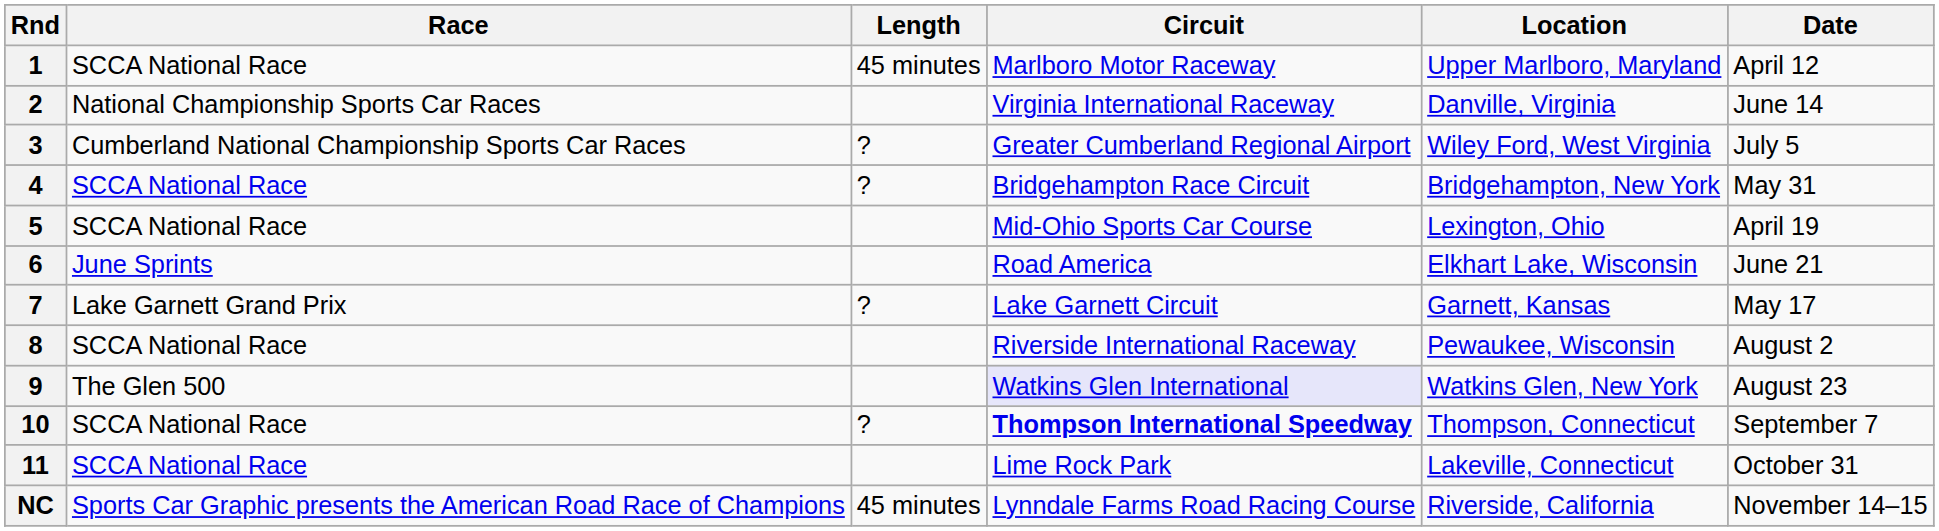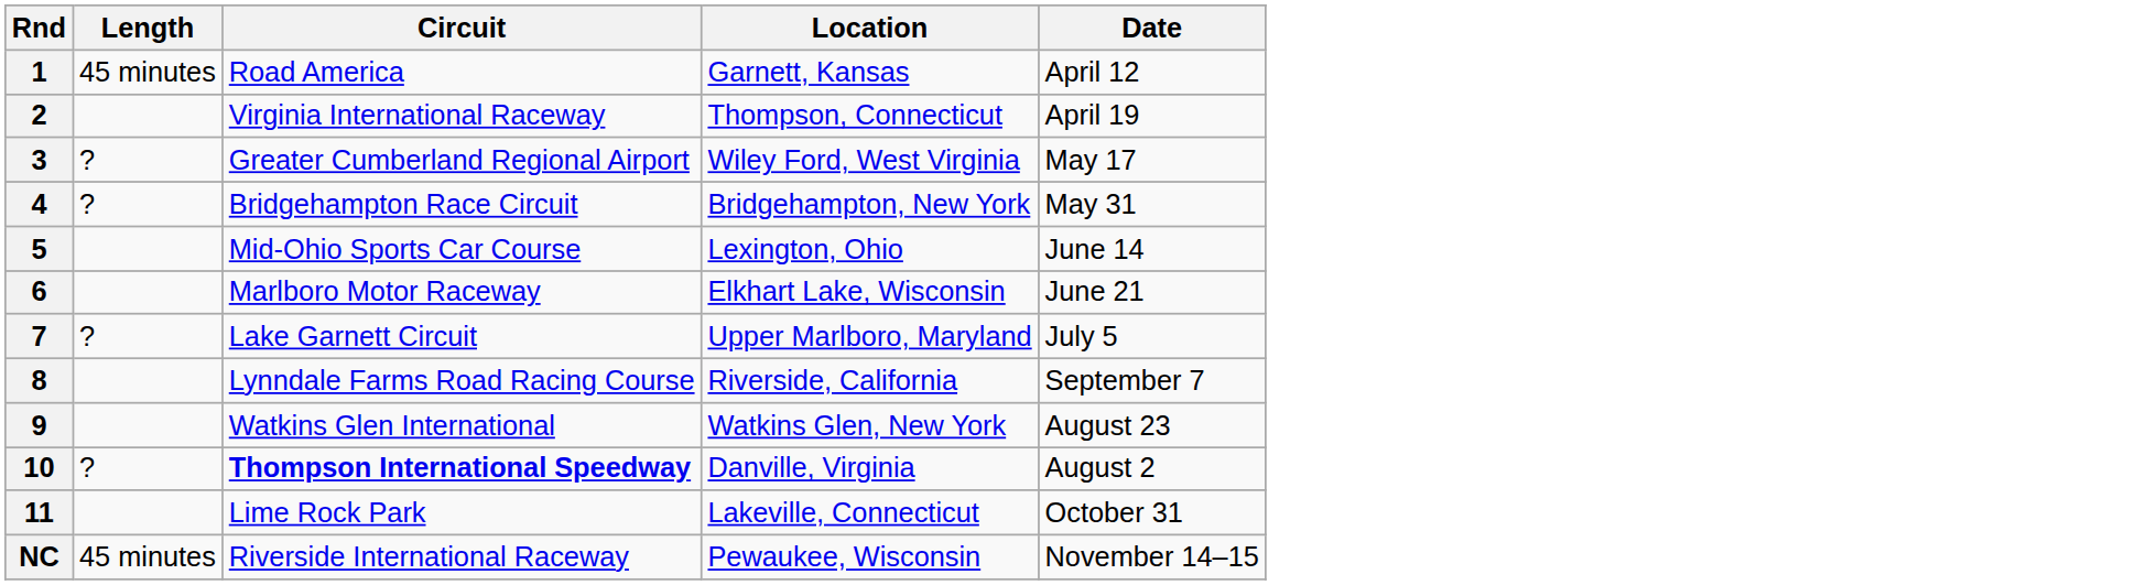- column: Race | SCCA National Race | National Championship Sports Car Races | Cumberland National Championship Sports Car Races | SCCA National Race | SCCA National Race | June Sprints | Lake Garnett Grand Prix | SCCA National Race | The Glen 500 | SCCA National Race | SCCA National Race | Sports Car Graphic presents the American Road Race of Champions
1 | Circuit: Marlboro Motor Raceway -> Road America
1 | Location: Upper Marlboro, Maryland -> Garnett, Kansas
2 | Location: Danville, Virginia -> Thompson, Connecticut
2 | Date: June 14 -> April 19
3 | Date: July 5 -> May 17
5 | Date: April 19 -> June 14
6 | Circuit: Road America -> Marlboro Motor Raceway
7 | Location: Garnett, Kansas -> Upper Marlboro, Maryland
7 | Date: May 17 -> July 5
8 | Circuit: Riverside International Raceway -> Lynndale Farms Road Racing Course
8 | Location: Pewaukee, Wisconsin -> Riverside, California
8 | Date: August 2 -> September 7
9 | Circuit: lavender background -> no background
10 | Location: Thompson, Connecticut -> Danville, Virginia
10 | Date: September 7 -> August 2
NC | Circuit: Lynndale Farms Road Racing Course -> Riverside International Raceway
NC | Location: Riverside, California -> Pewaukee, Wisconsin
